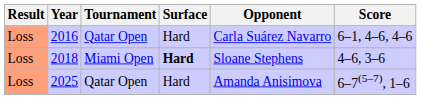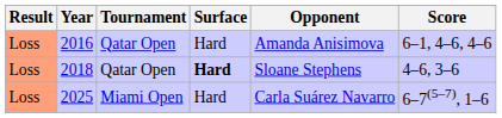2016 | Opponent: Carla Suárez Navarro -> Amanda Anisimova
2018 | Tournament: Miami Open -> Qatar Open
2025 | Tournament: Qatar Open -> Miami Open
2025 | Opponent: Amanda Anisimova -> Carla Suárez Navarro
